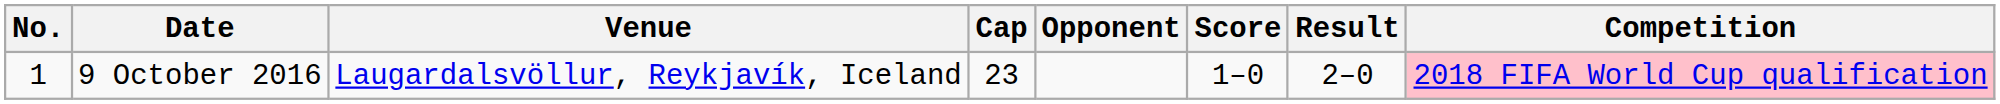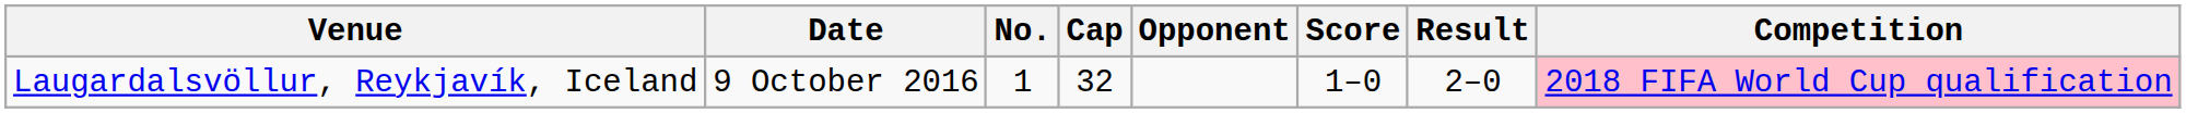columns swapped: No. <-> Venue
9 October 2016 | Cap: 23 -> 32
